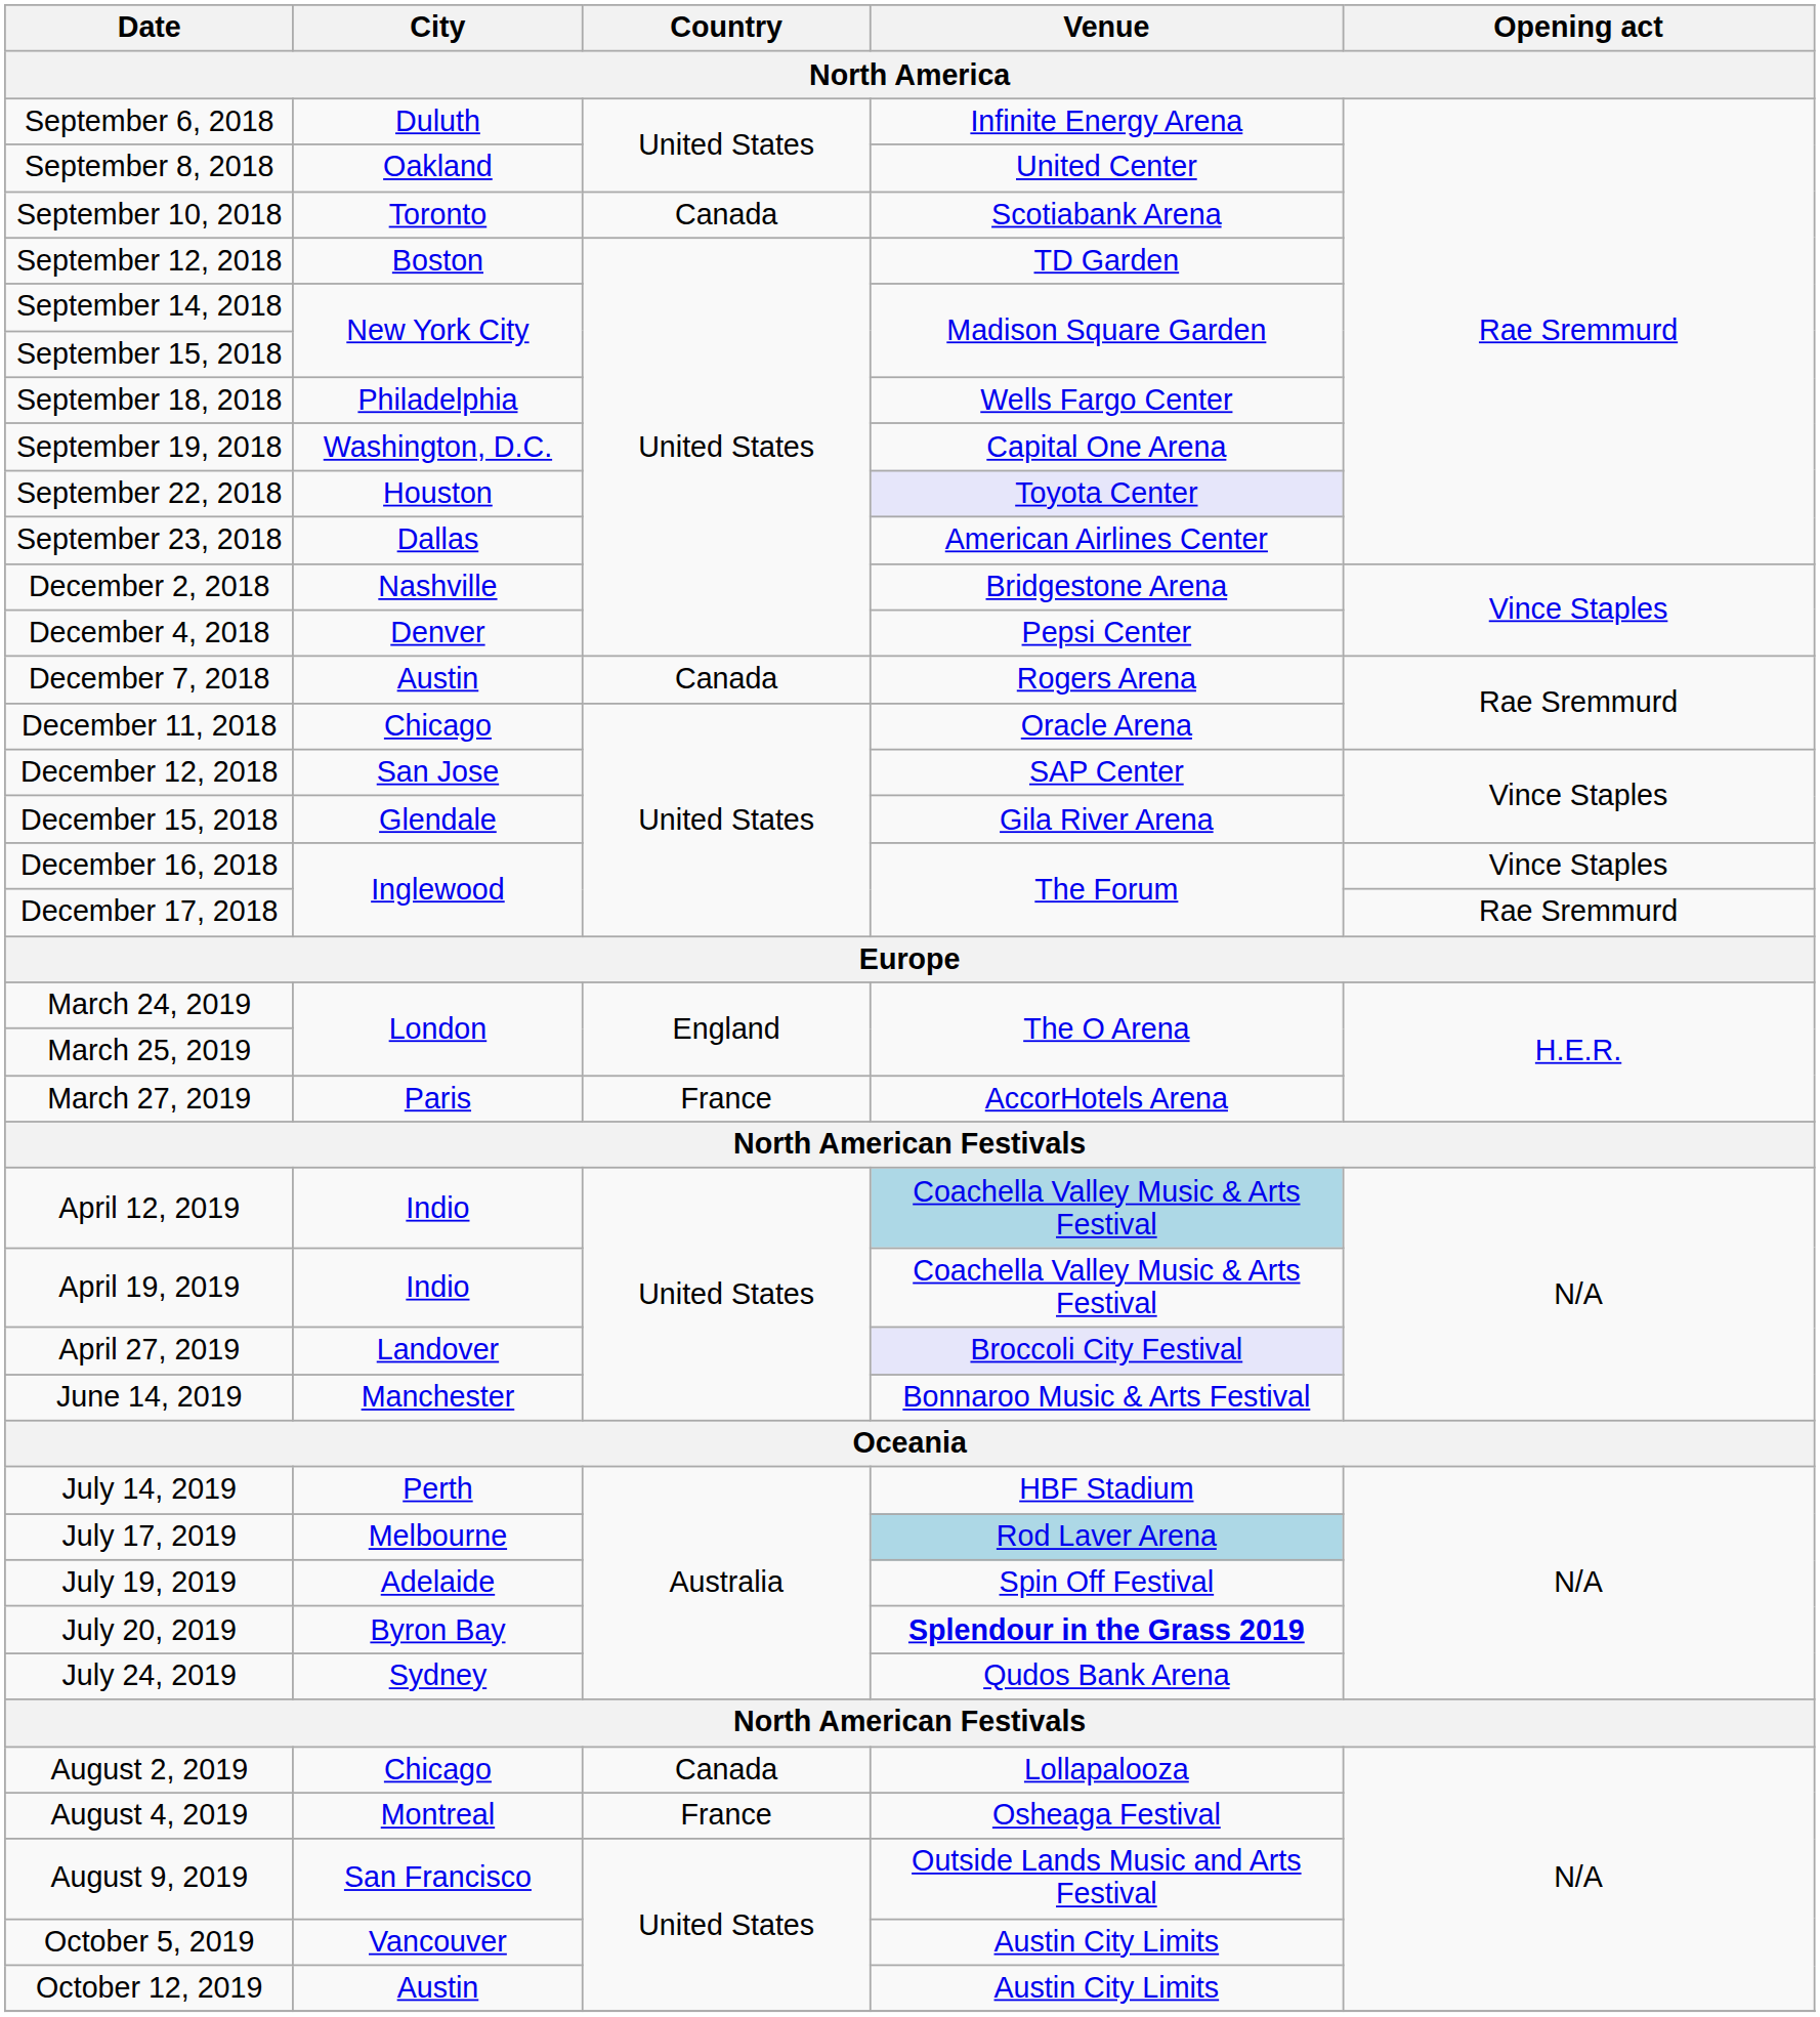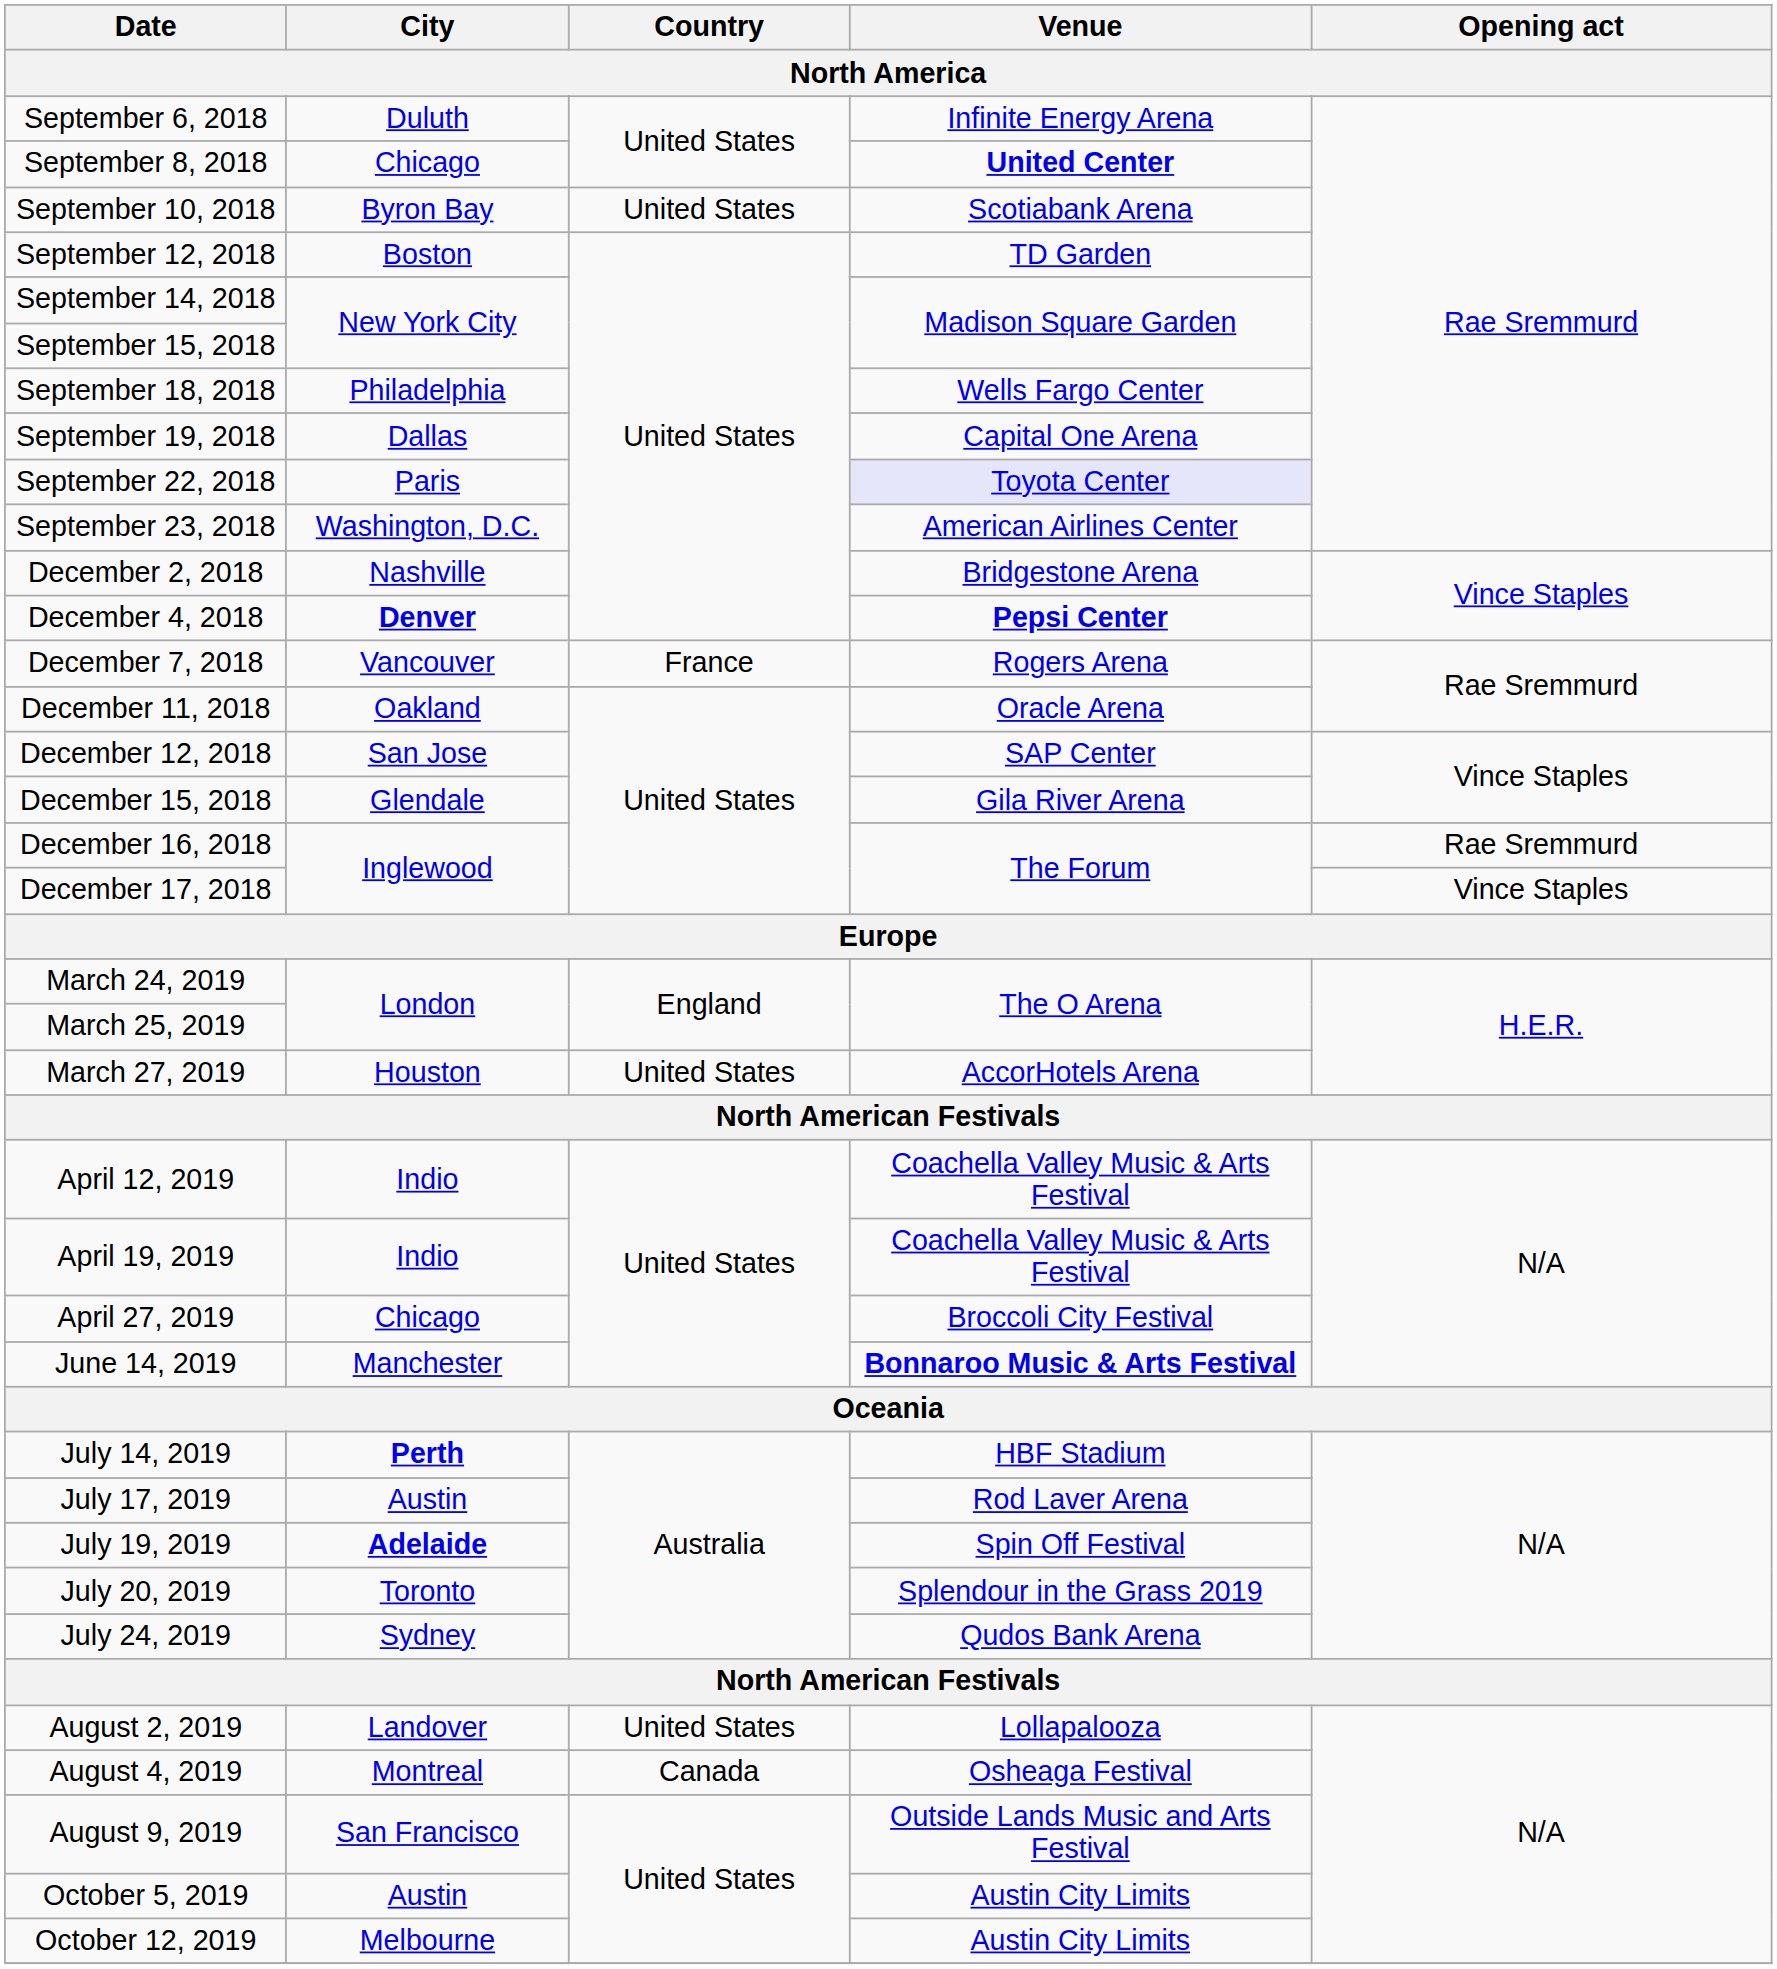September 8, 2018 | City: Oakland -> Chicago
September 8, 2018 | Venue: normal -> bold
September 10, 2018 | City: Toronto -> Byron Bay
September 10, 2018 | Country: Canada -> United States
September 19, 2018 | City: Washington, D.C. -> Dallas
September 22, 2018 | City: Houston -> Paris
September 23, 2018 | City: Dallas -> Washington, D.C.
December 4, 2018 | City: normal -> bold
December 4, 2018 | Venue: normal -> bold
December 7, 2018 | City: Austin -> Vancouver
December 7, 2018 | Country: Canada -> France
December 11, 2018 | City: Chicago -> Oakland
December 16, 2018 | Opening act: Vince Staples -> Rae Sremmurd
December 17, 2018 | Opening act: Rae Sremmurd -> Vince Staples
March 27, 2019 | City: Paris -> Houston
March 27, 2019 | Country: France -> United States
April 12, 2019 | Venue: lightblue background -> no background
April 27, 2019 | City: Landover -> Chicago
April 27, 2019 | Venue: lavender background -> no background
June 14, 2019 | Venue: normal -> bold
July 14, 2019 | City: normal -> bold
July 17, 2019 | City: Melbourne -> Austin
July 17, 2019 | Venue: lightblue background -> no background
July 19, 2019 | City: normal -> bold
July 20, 2019 | City: Byron Bay -> Toronto
July 20, 2019 | Venue: bold -> normal
August 2, 2019 | City: Chicago -> Landover
August 2, 2019 | Country: Canada -> United States
August 4, 2019 | Country: France -> Canada
October 5, 2019 | City: Vancouver -> Austin
October 12, 2019 | City: Austin -> Melbourne
